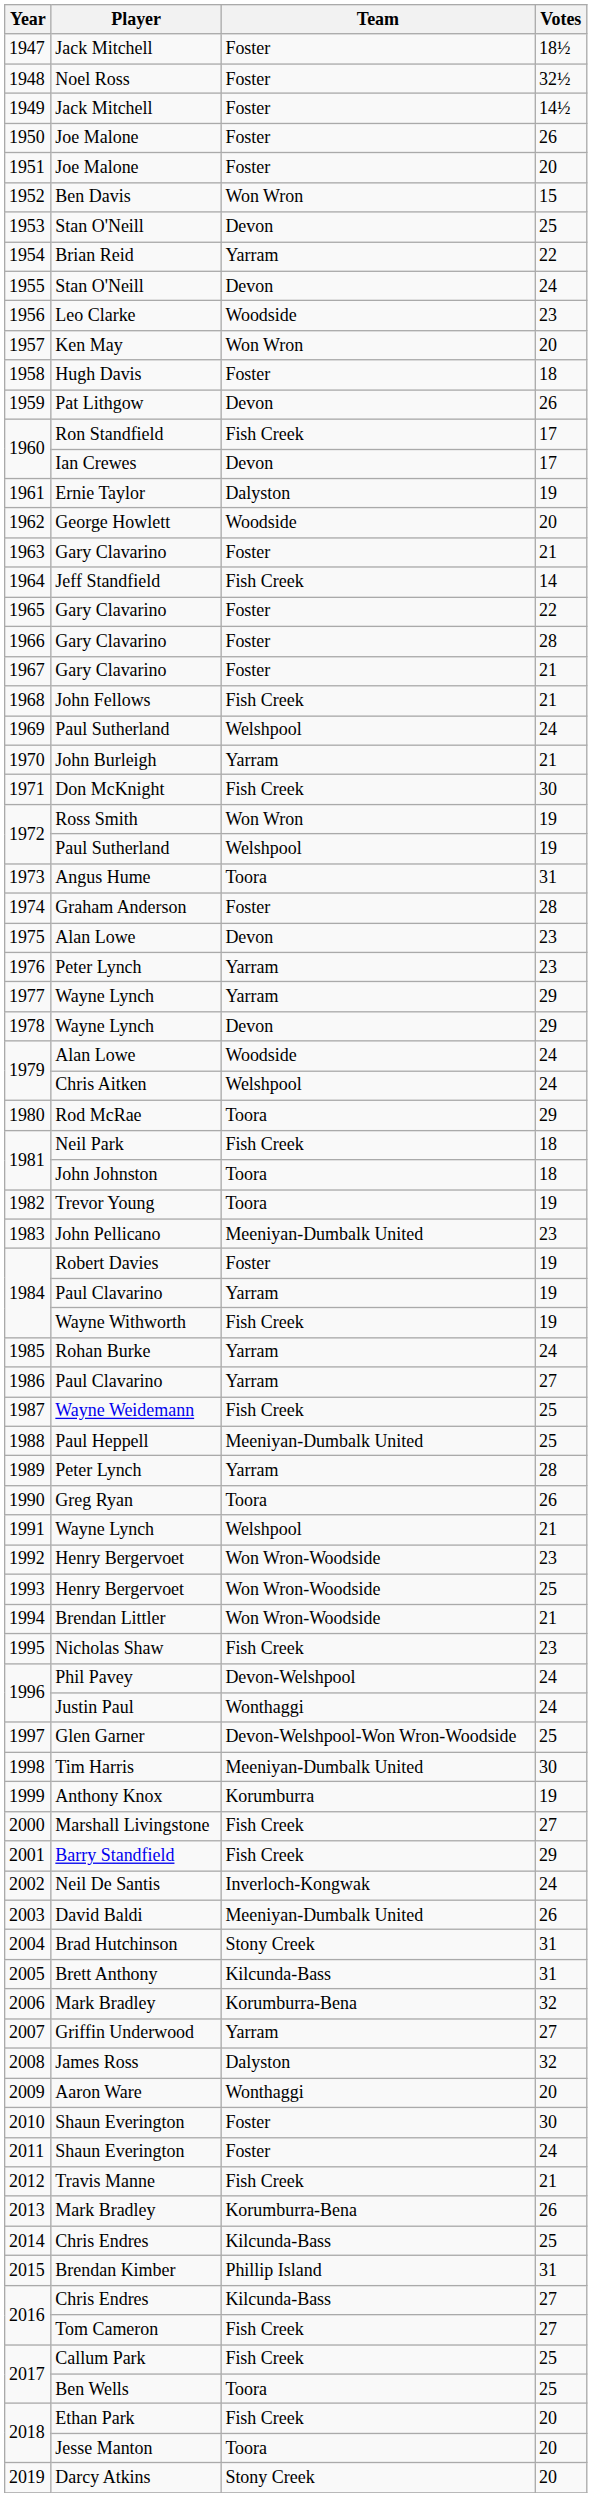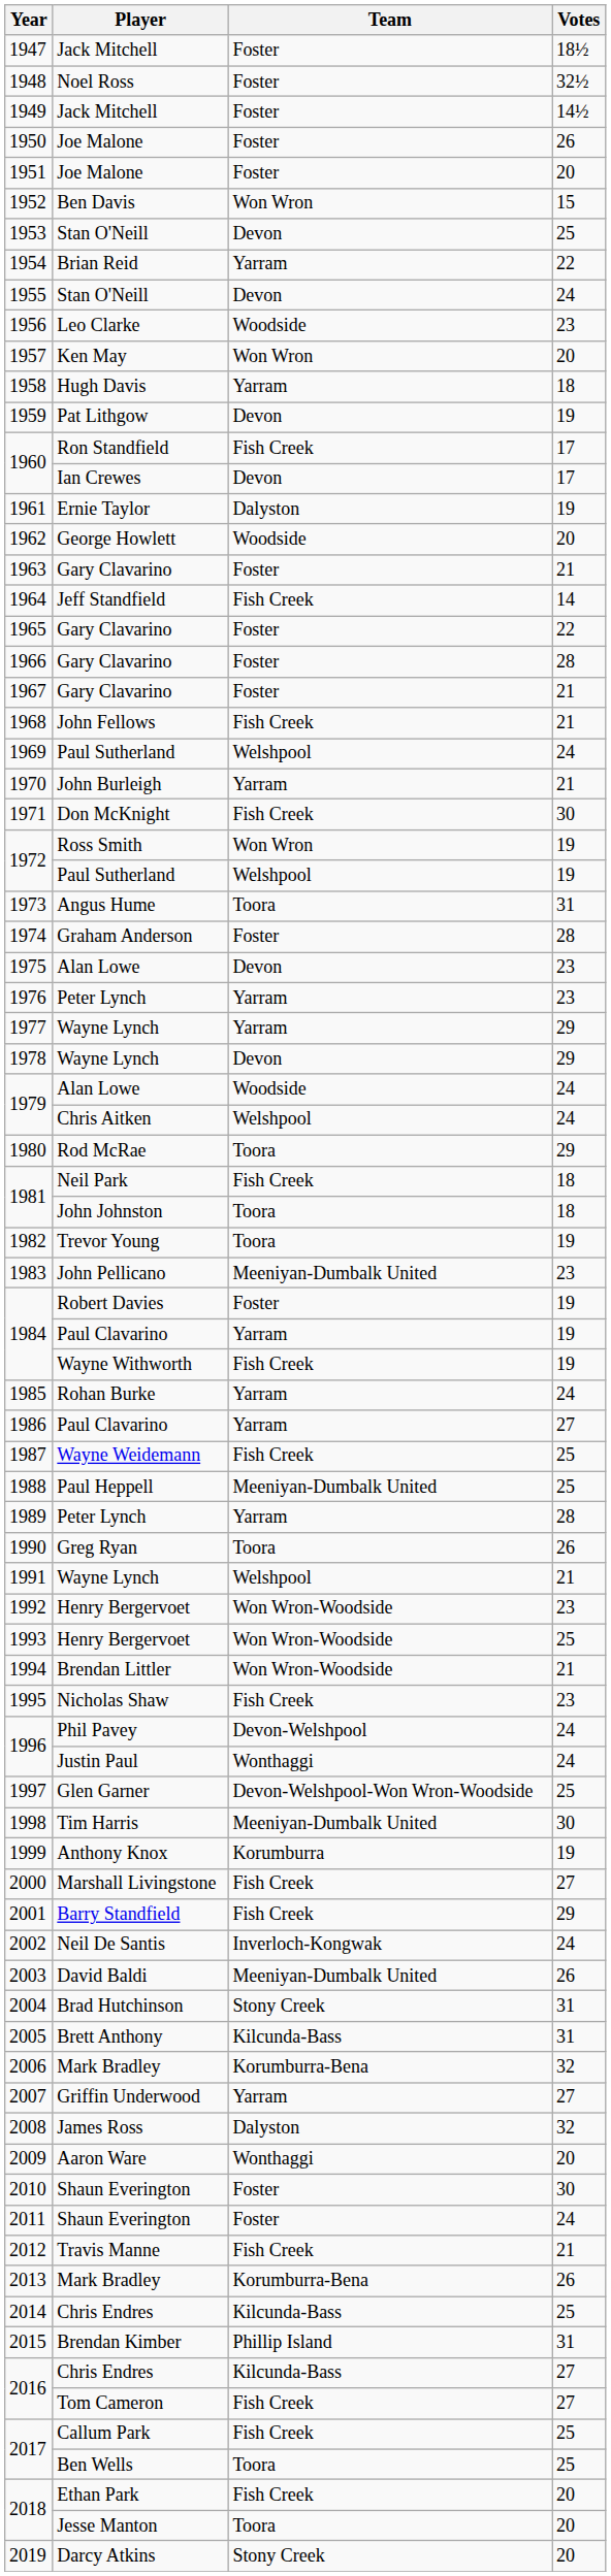1958 | Team: Foster -> Yarram
1959 | Votes: 26 -> 19
